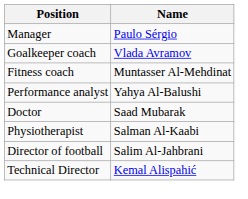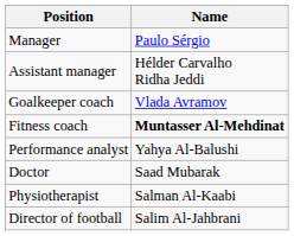+ row: Assistant manager | Hélder Carvalho Ridha Jeddi
Fitness coach | Name: normal -> bold
- row: Technical Director | Kemal Alispahić
